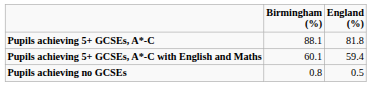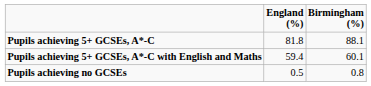columns swapped: Birmingham (%) <-> England (%)
